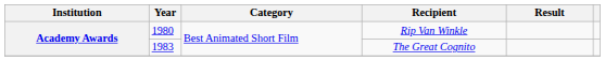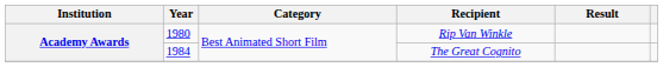The Great Cognito | Year: 1983 -> 1984
